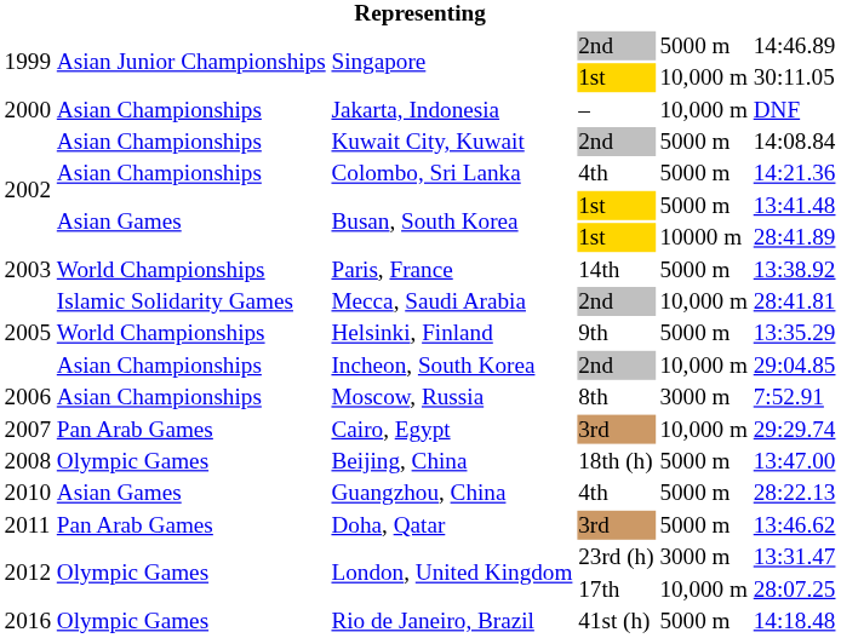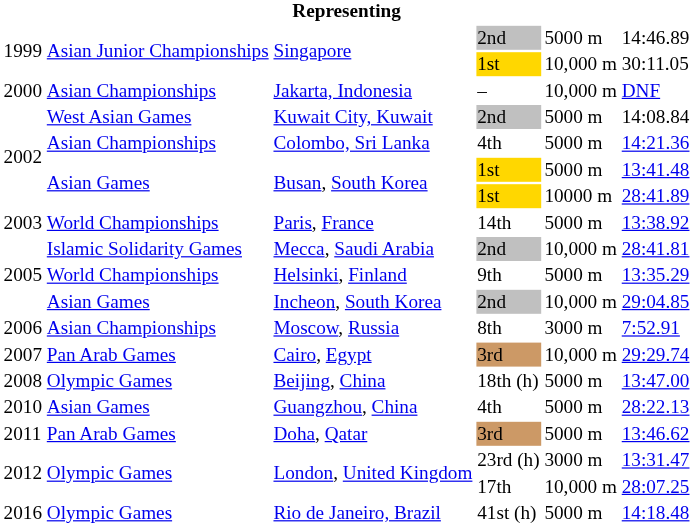Kuwait City, Kuwait | column 2: Asian Championships -> West Asian Games
Incheon, South Korea | column 2: Asian Championships -> Asian Games
